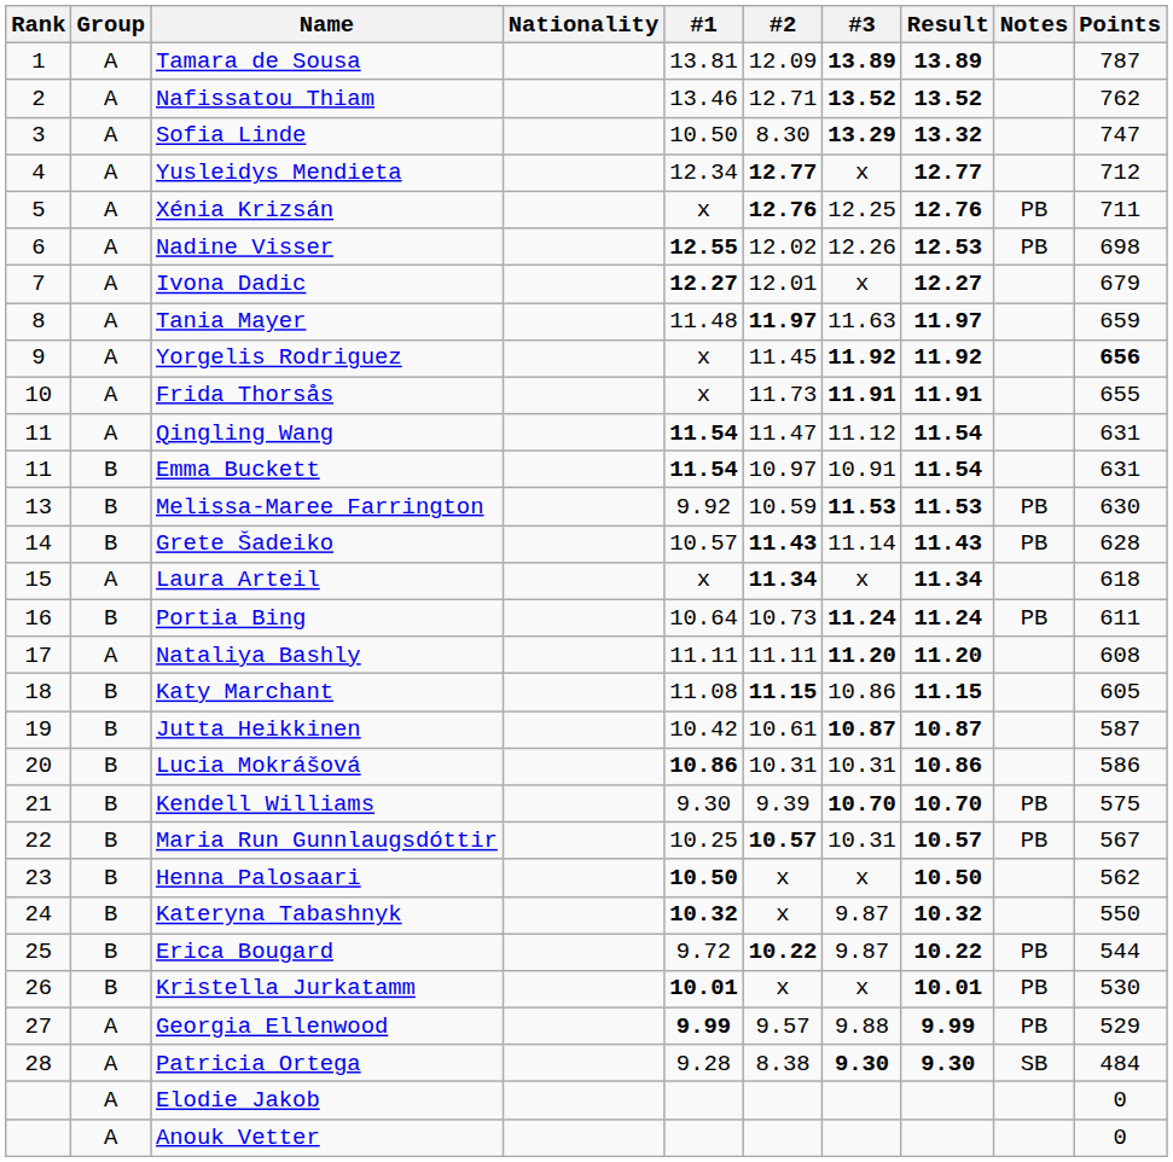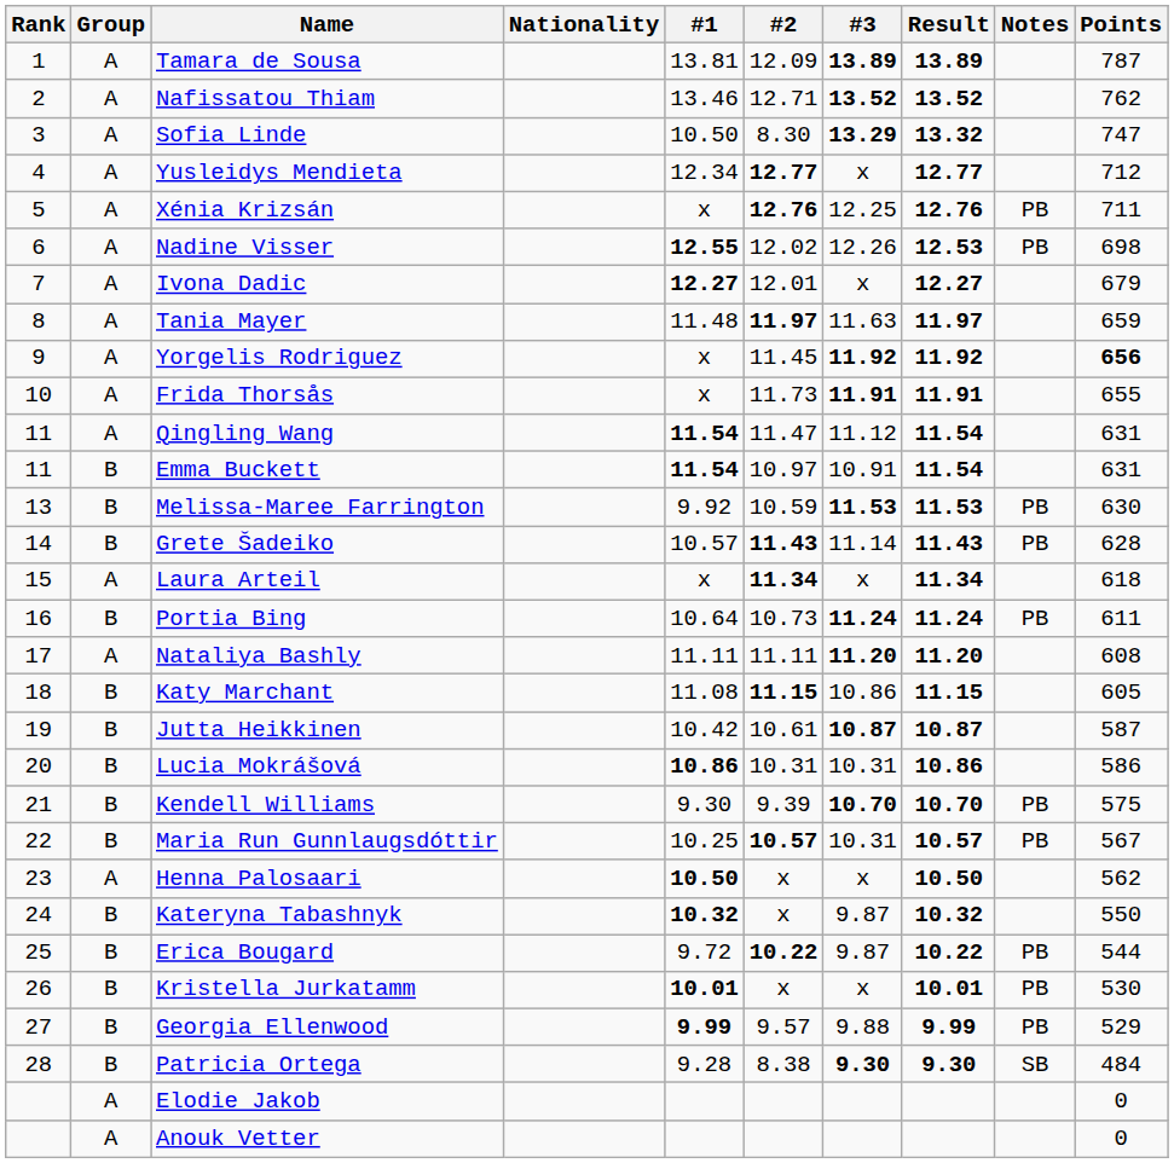Henna Palosaari | Group: B -> A
Georgia Ellenwood | Group: A -> B
Patricia Ortega | Group: A -> B
